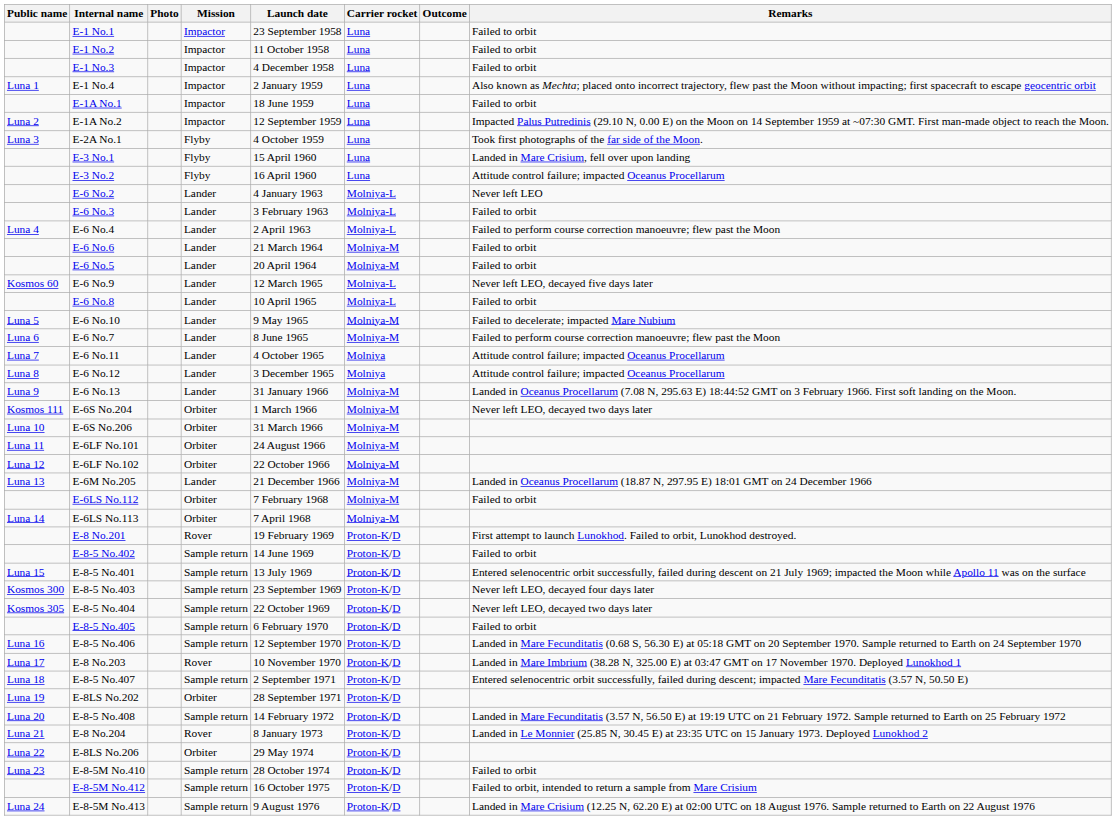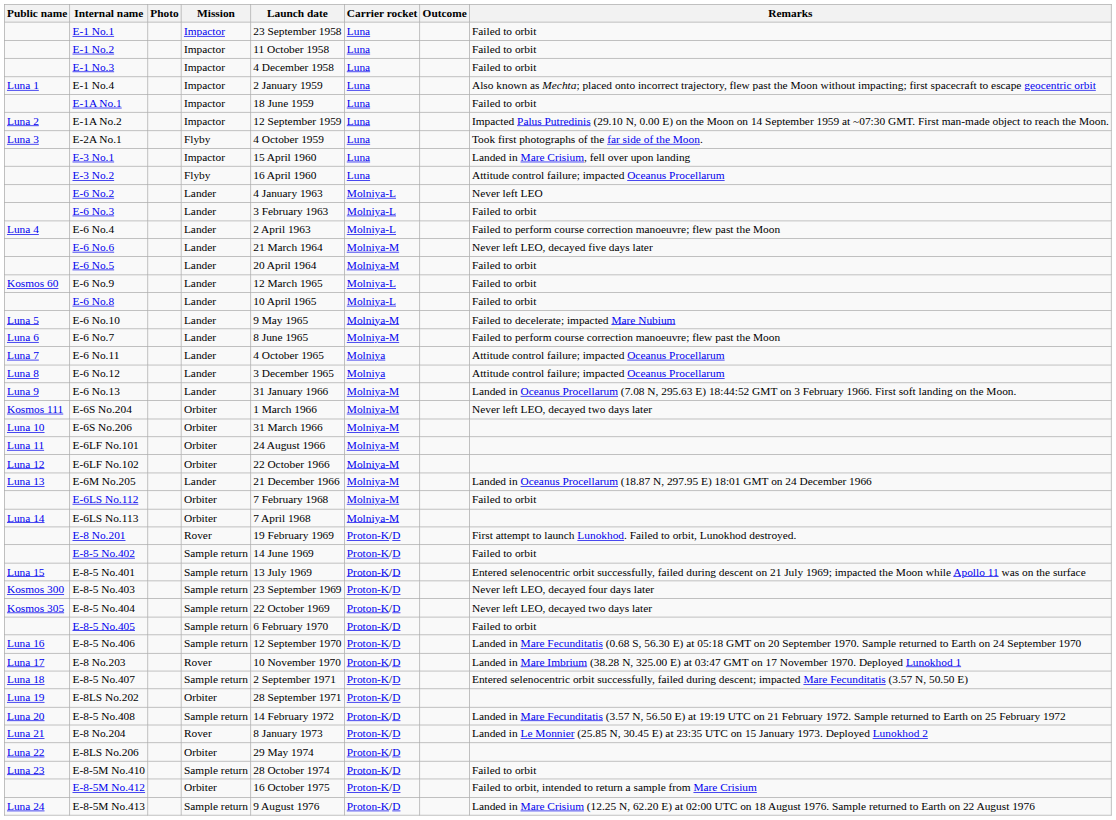E-3 No.1 | Mission: Flyby -> Impactor
E-6 No.6 | Remarks: Failed to orbit -> Never left LEO, decayed five days later
E-6 No.9 | Remarks: Never left LEO, decayed five days later -> Failed to orbit
E-8-5M No.412 | Mission: Sample return -> Orbiter
